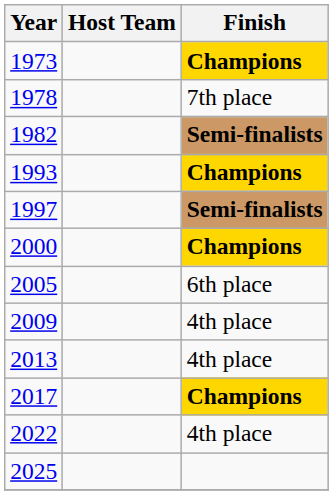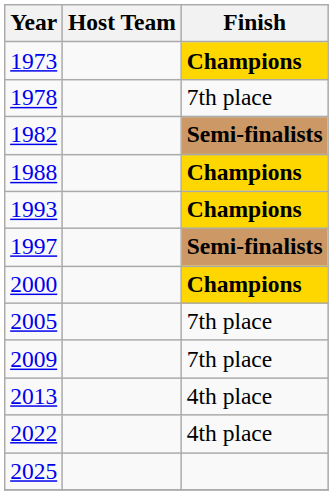+ row: 1988 | Champions
2005 | Finish: 6th place -> 7th place
2009 | Finish: 4th place -> 7th place
- row: 2017 | Champions
